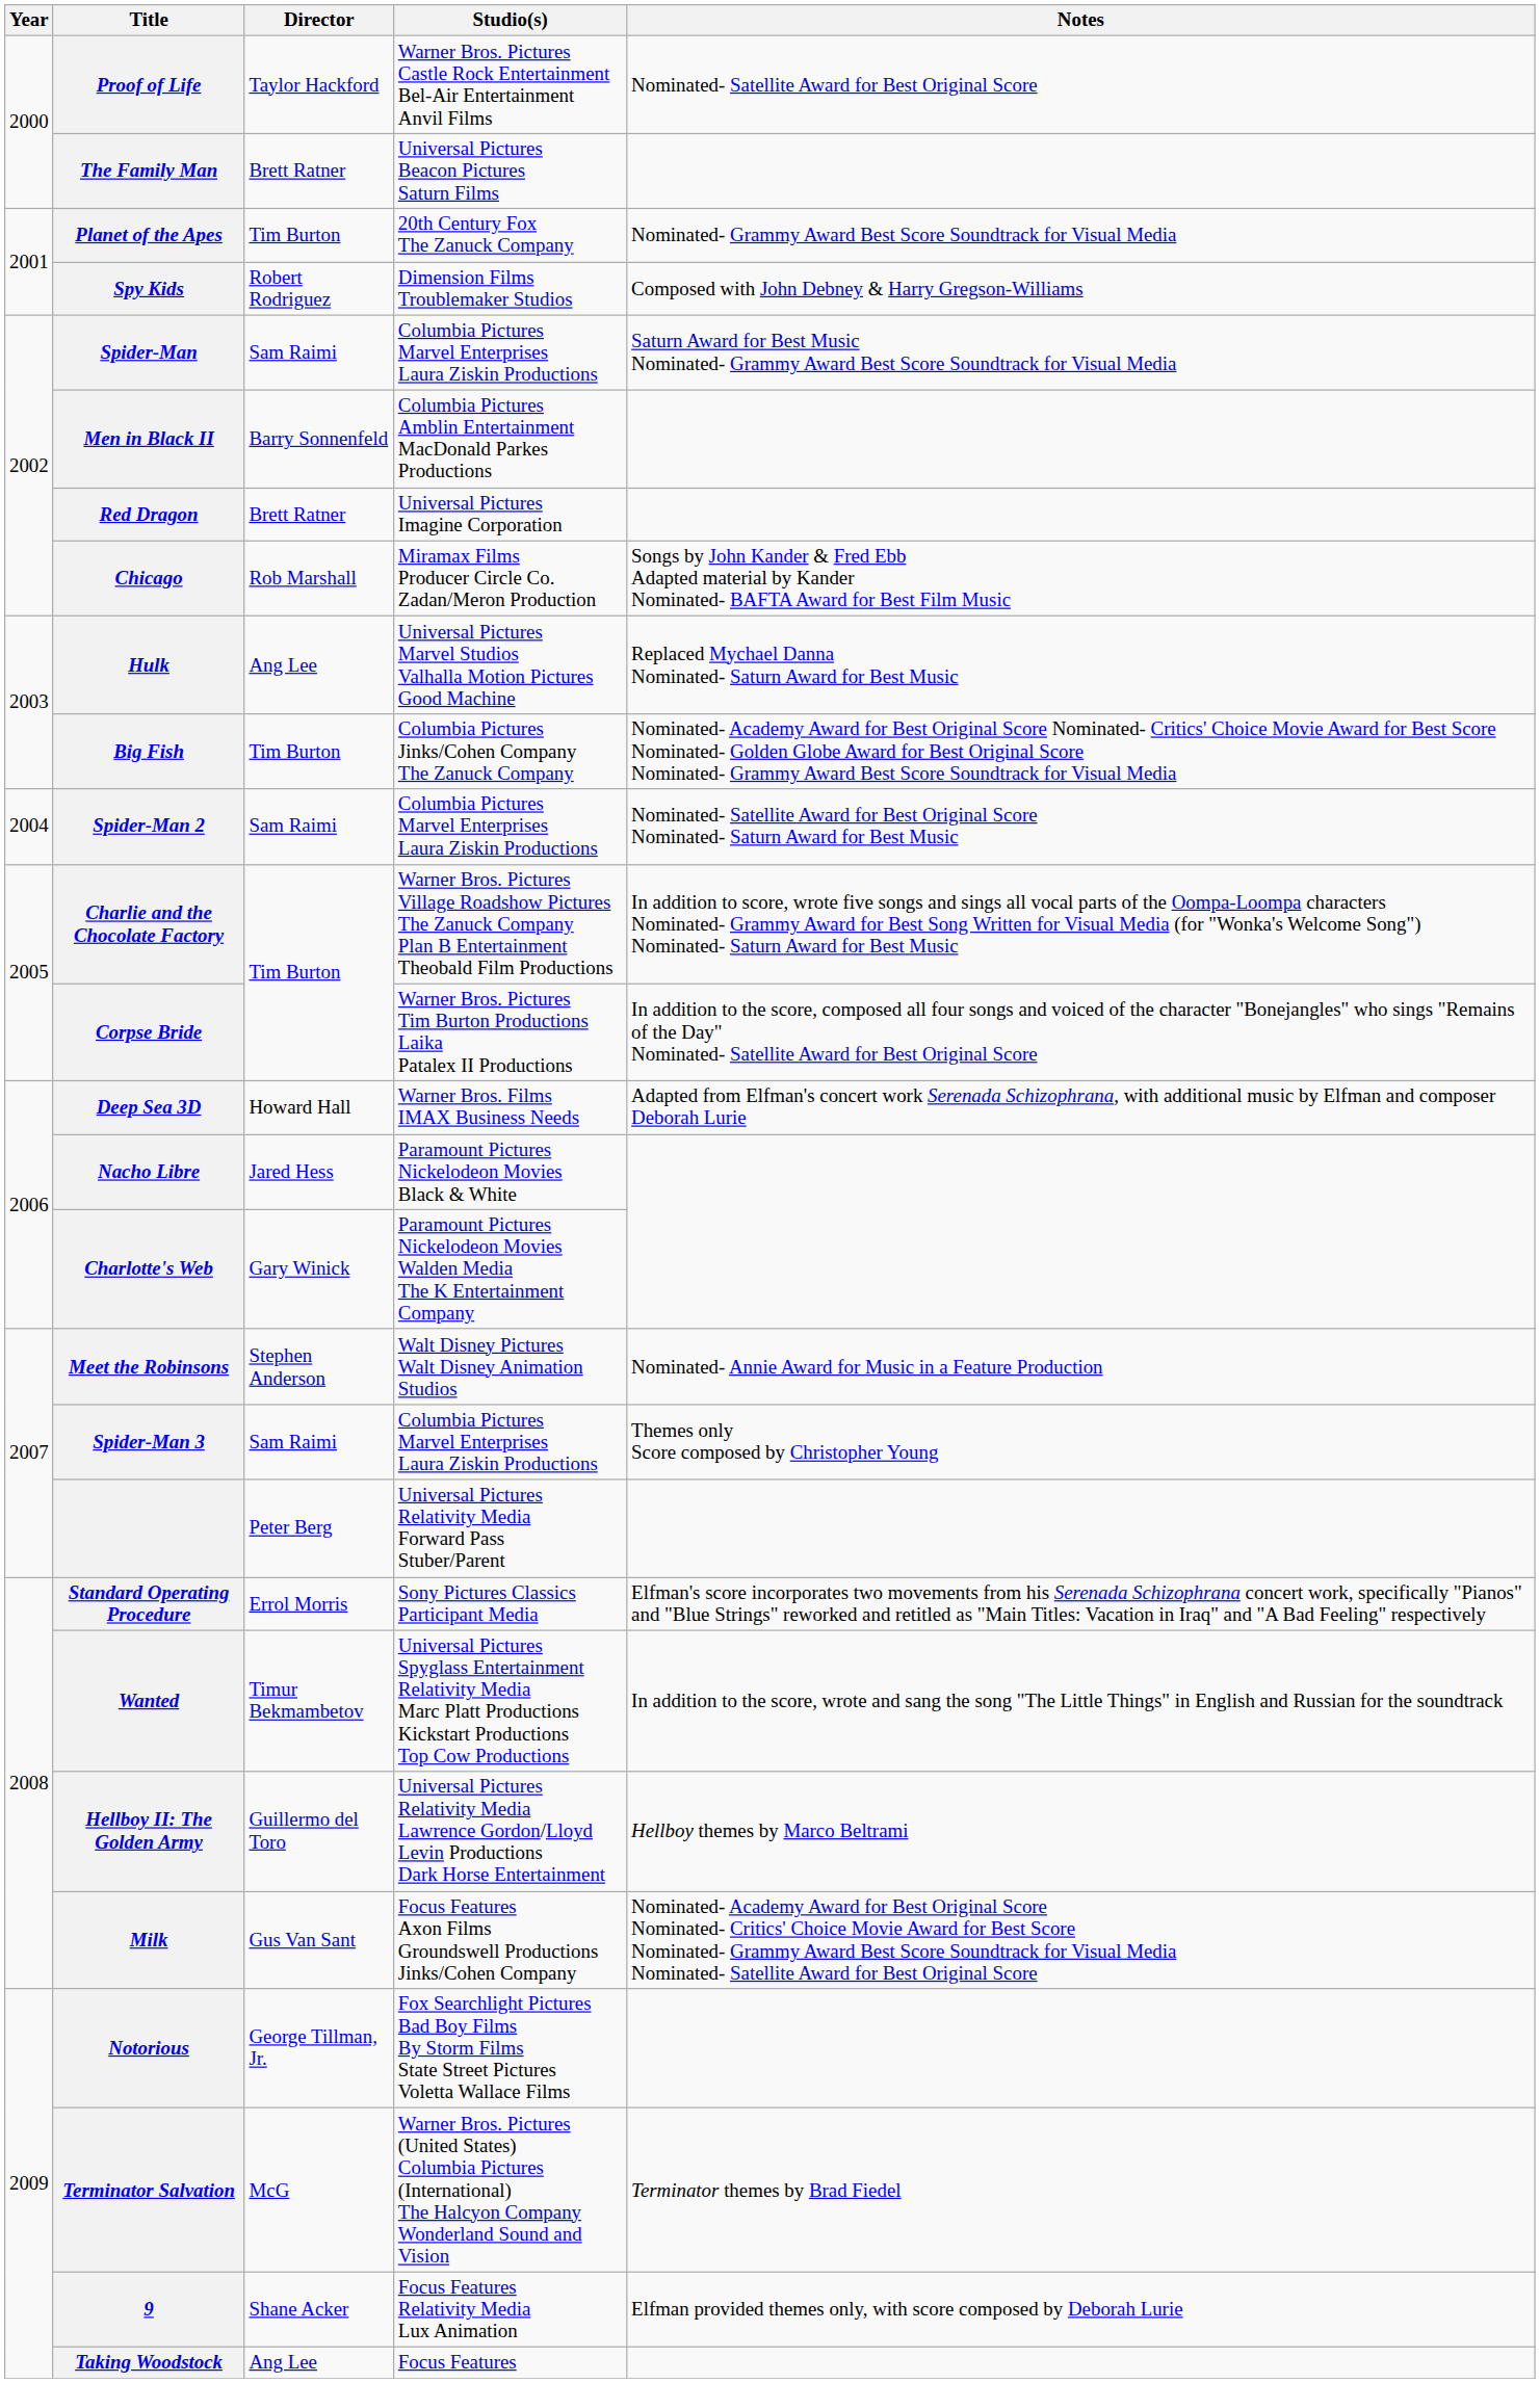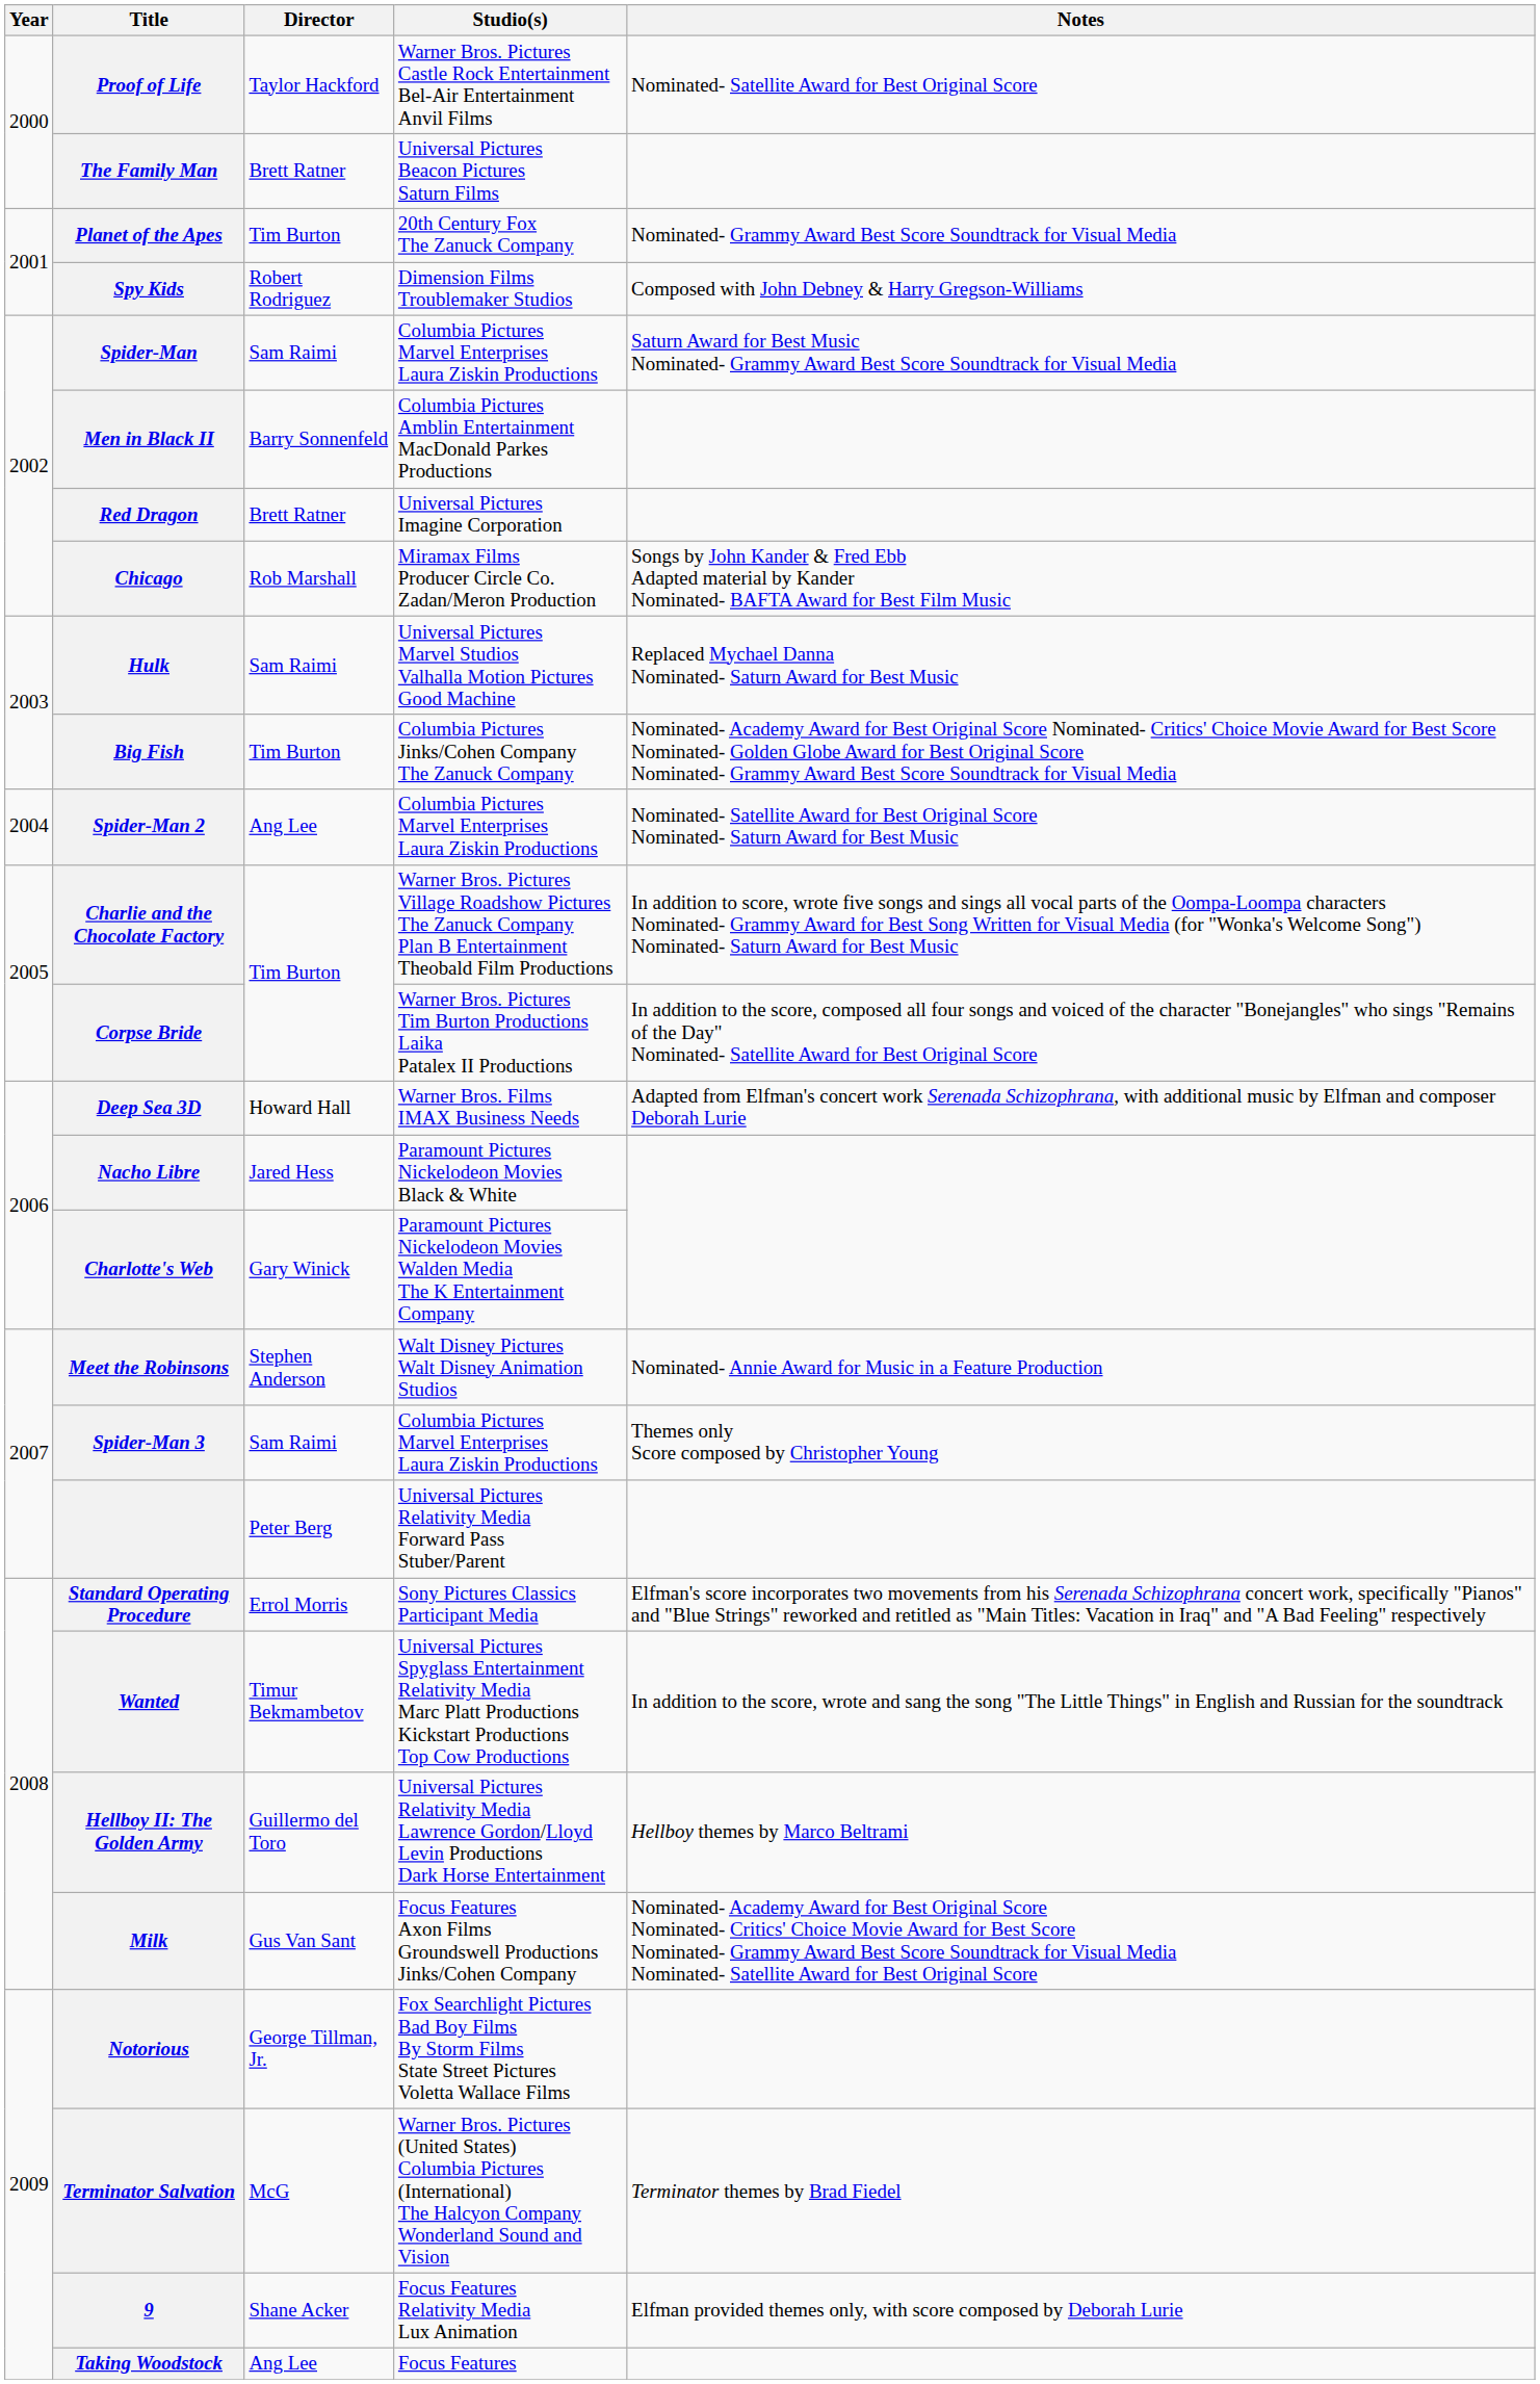Hulk | Director: Ang Lee -> Sam Raimi
Spider-Man 2 | Director: Sam Raimi -> Ang Lee
